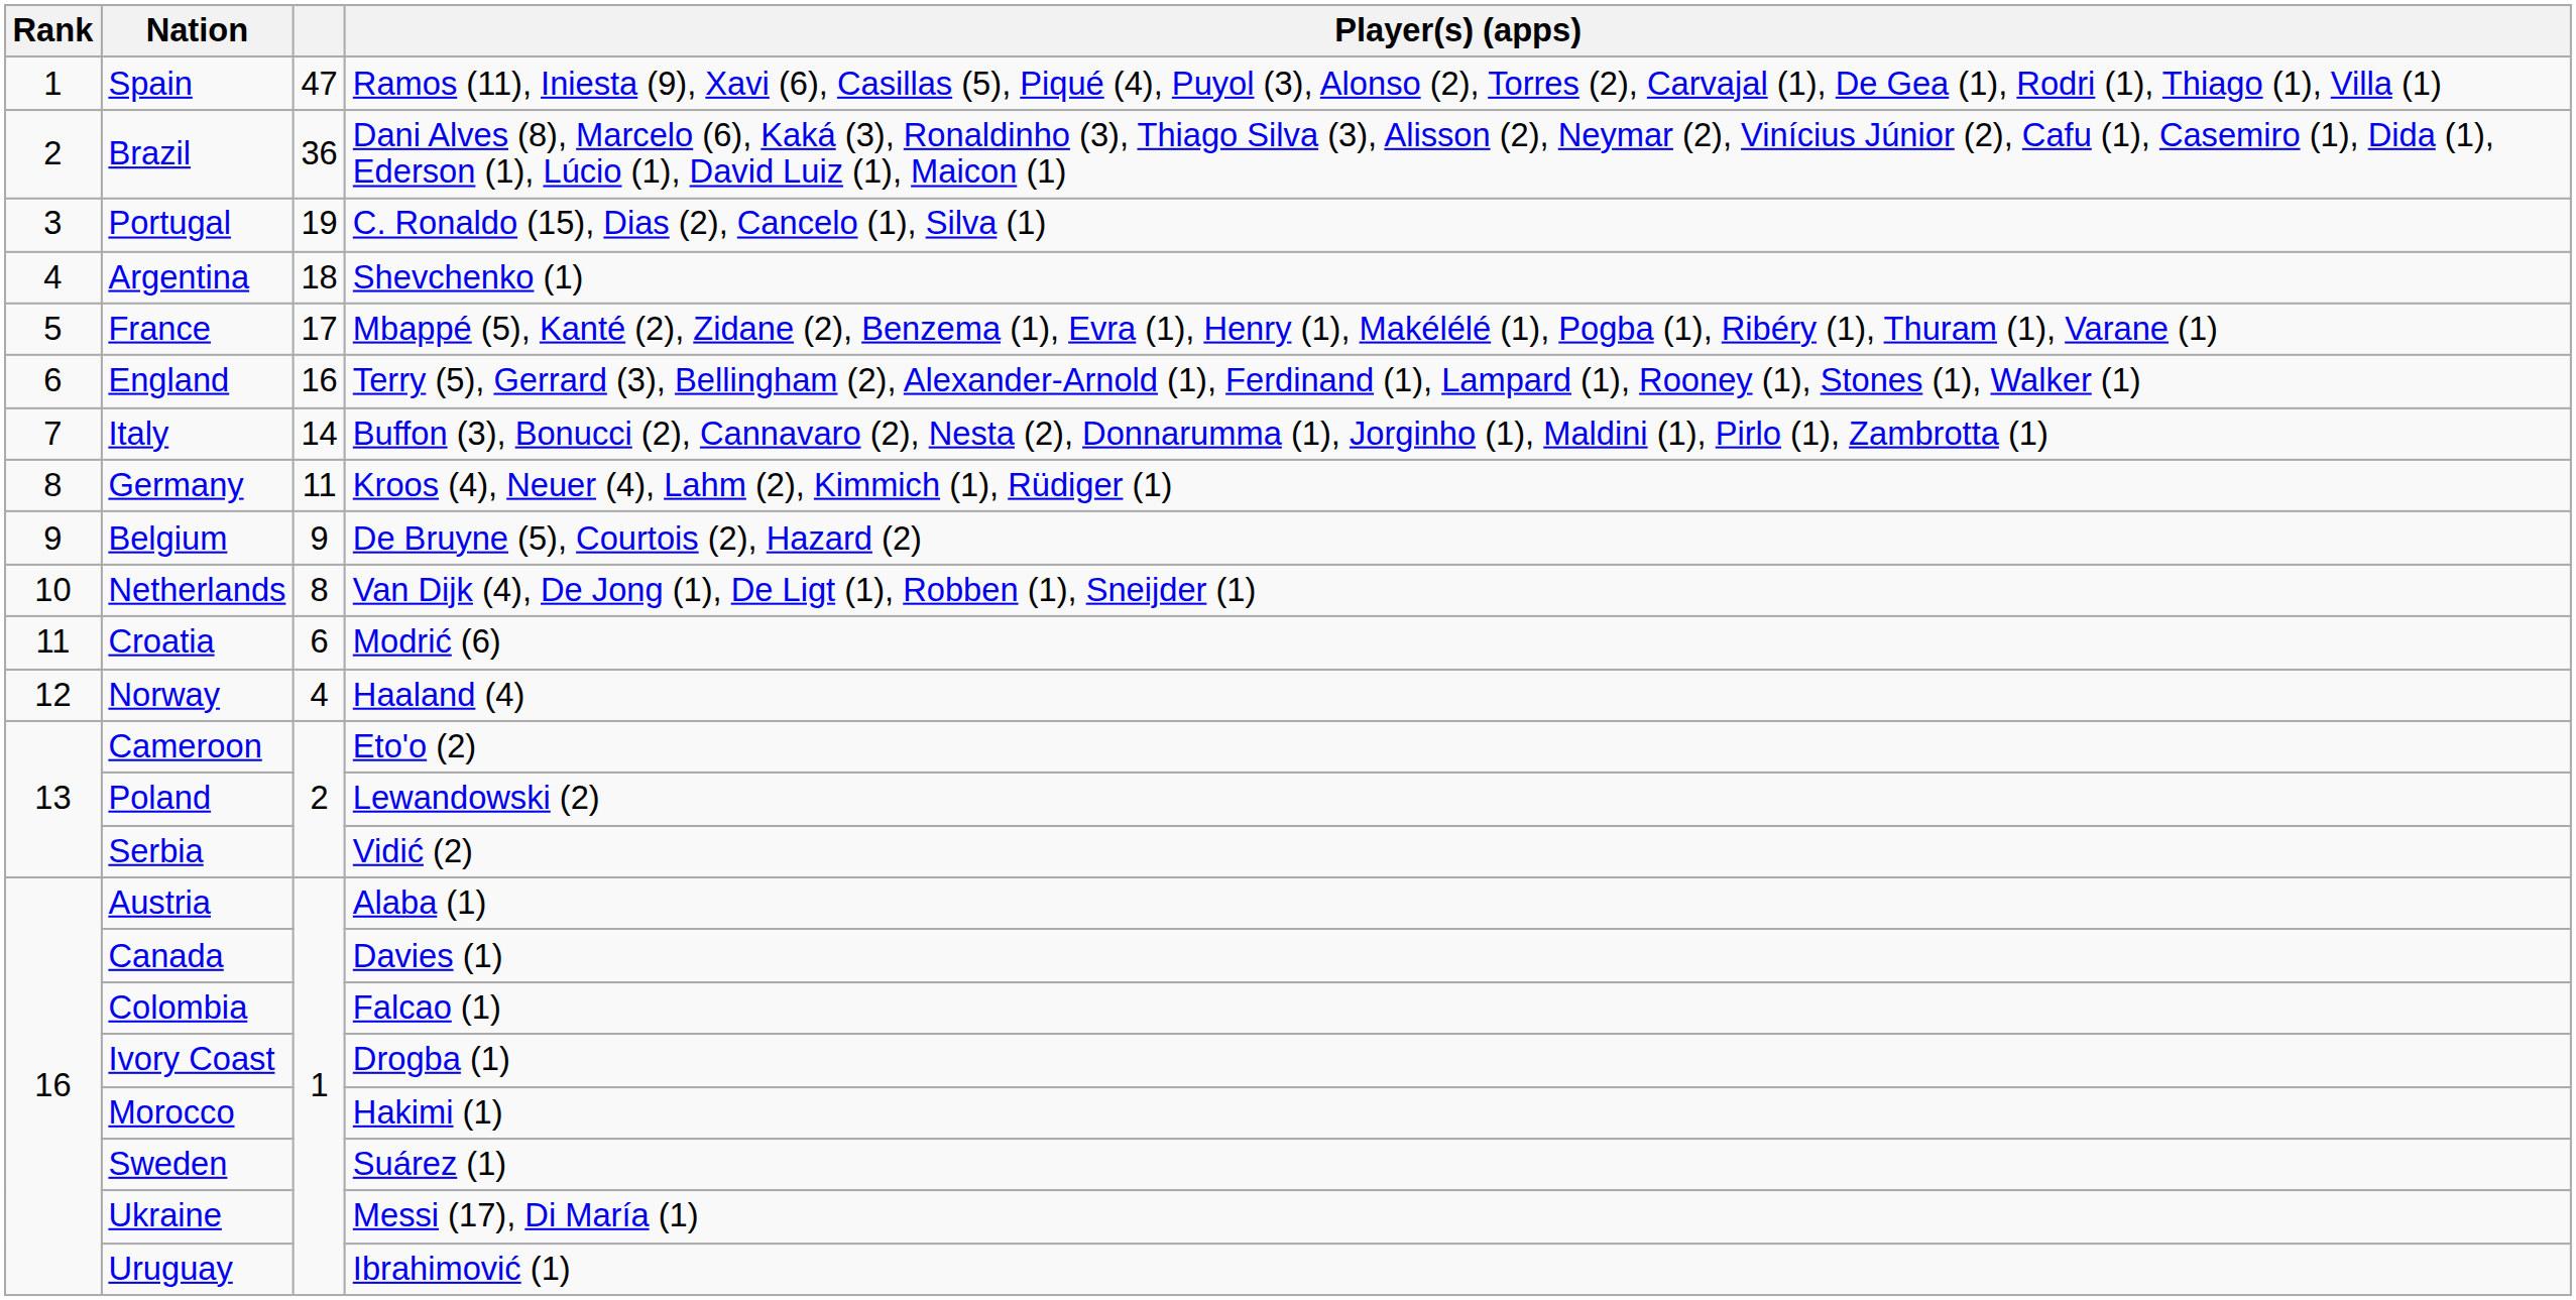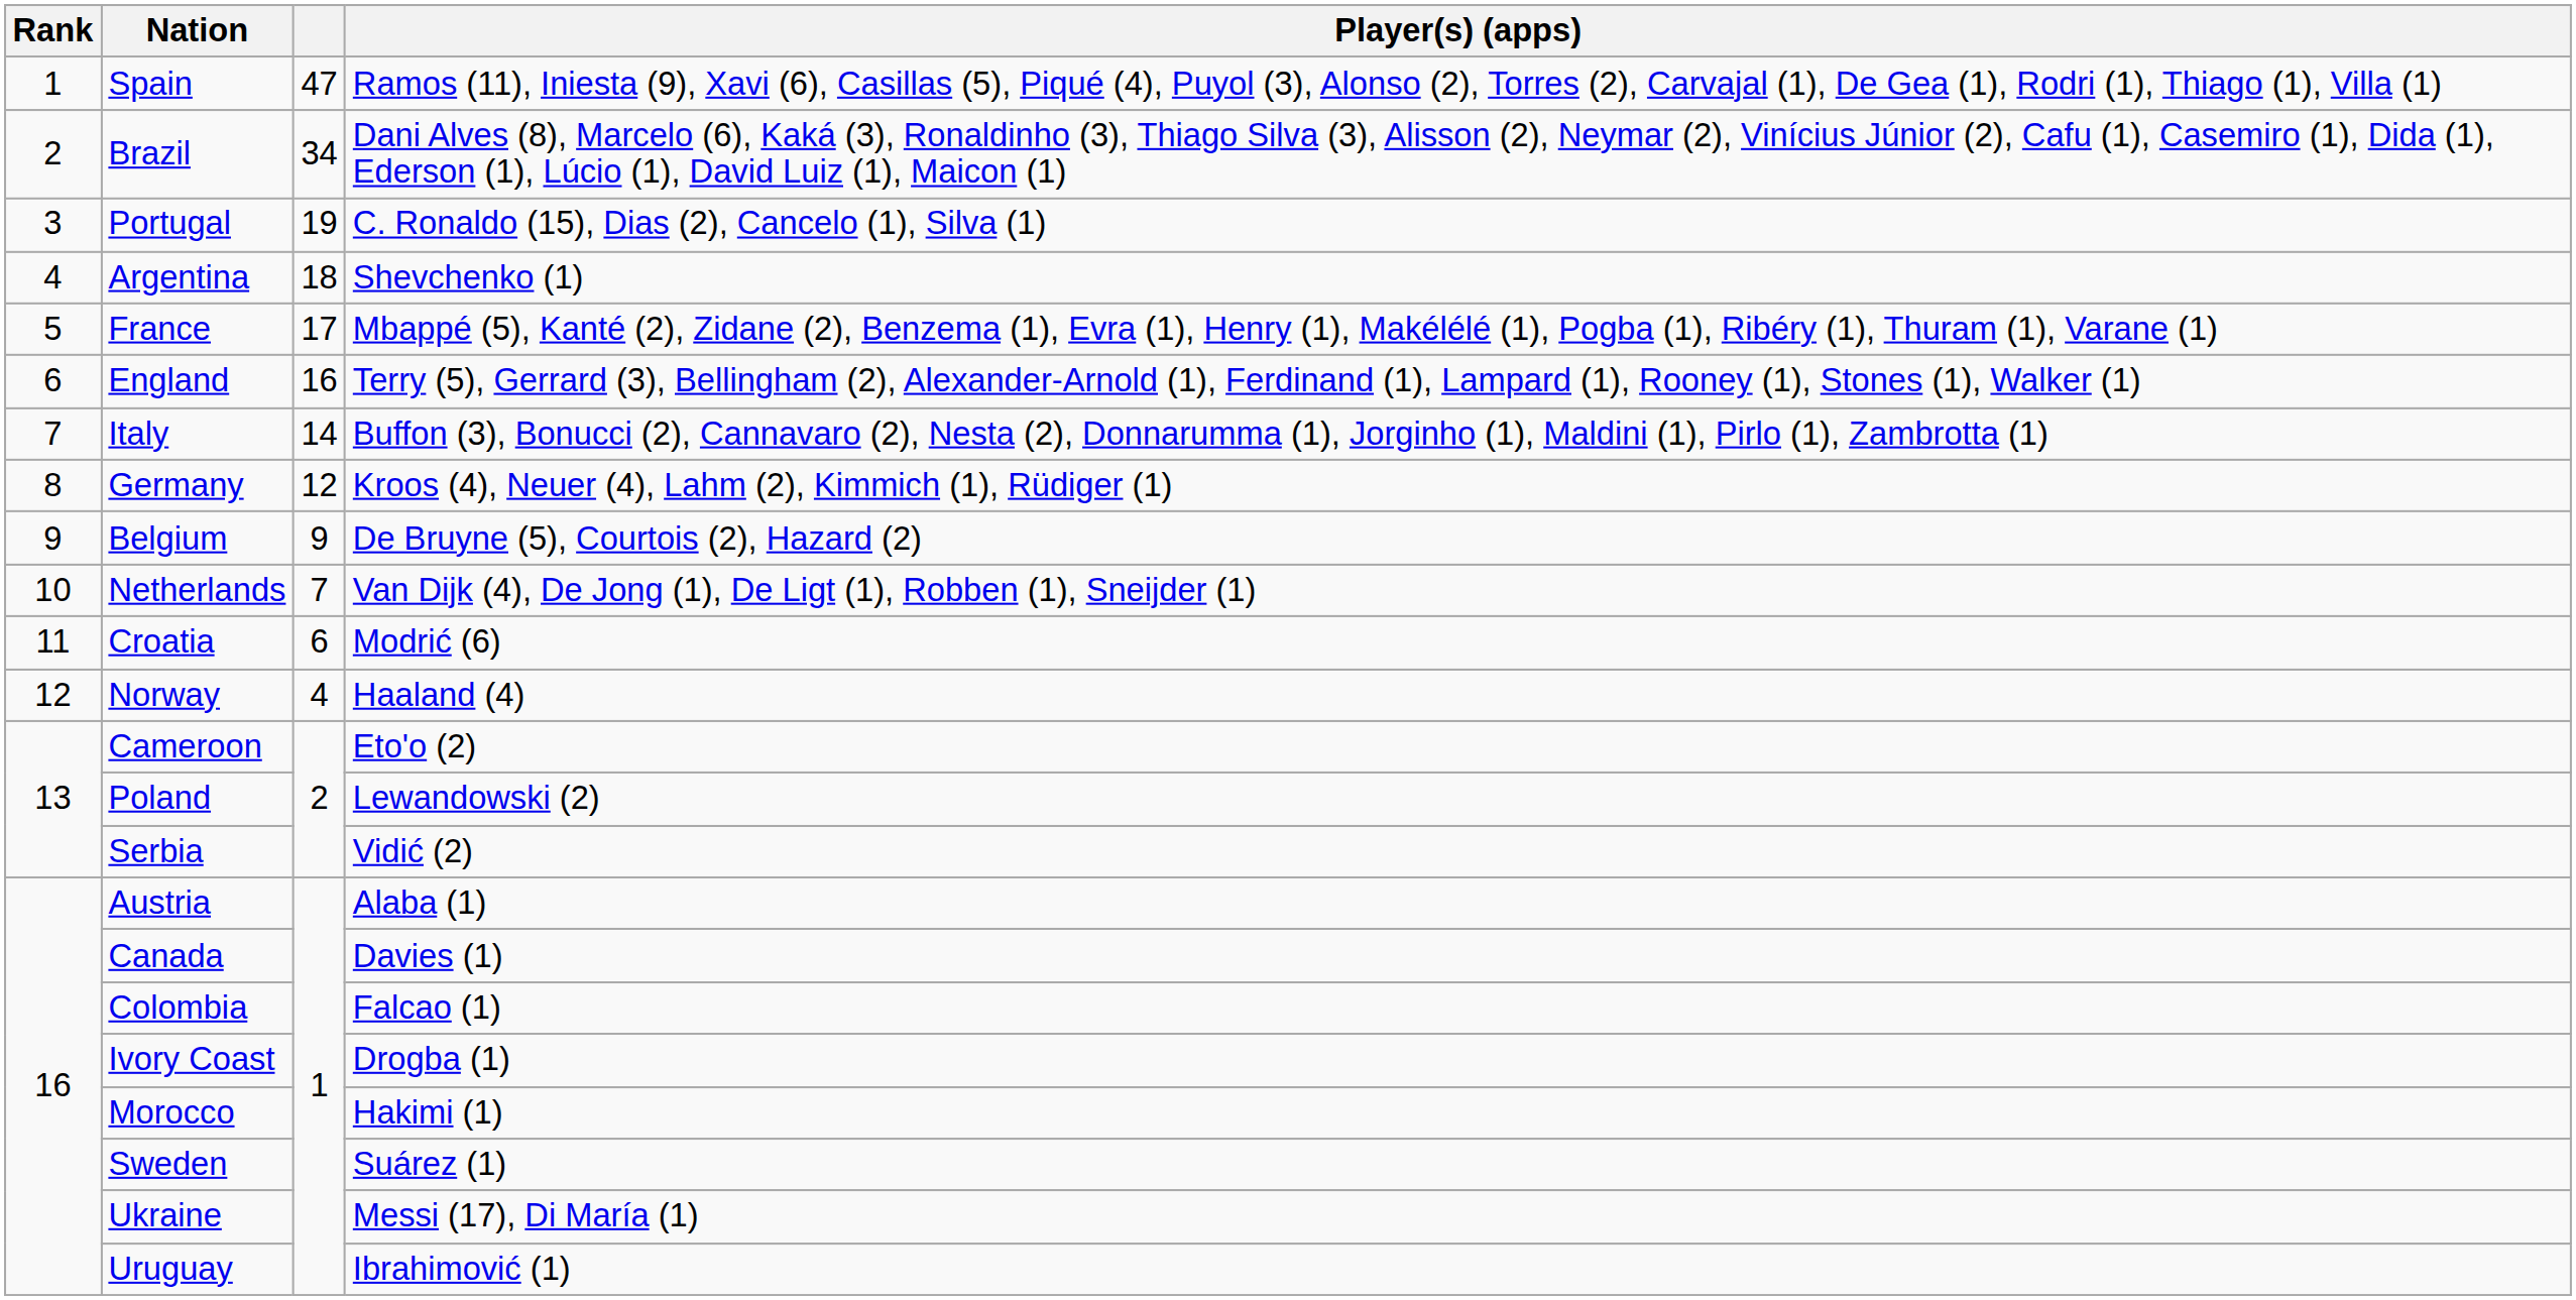Brazil | column 3: 36 -> 34
Germany | column 3: 11 -> 12
Netherlands | column 3: 8 -> 7
